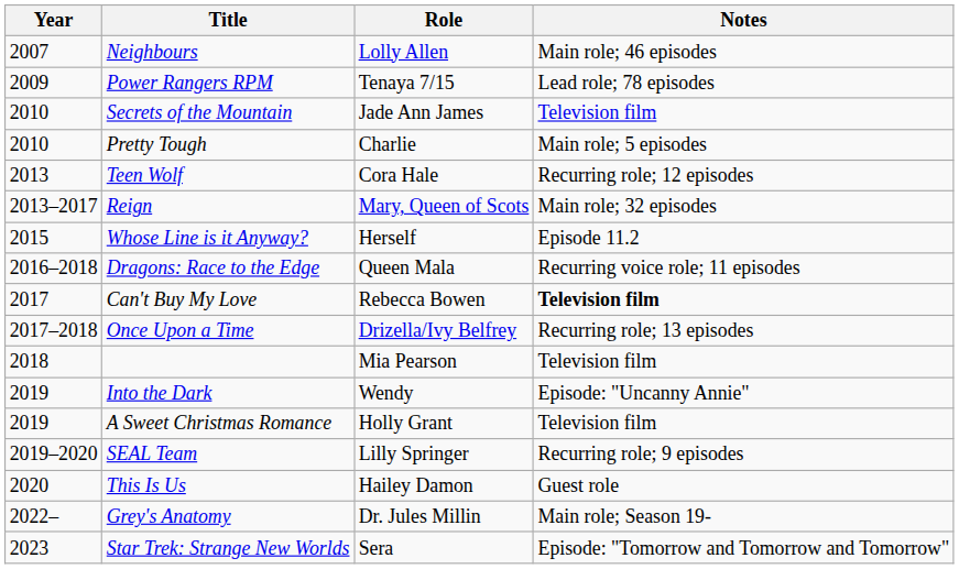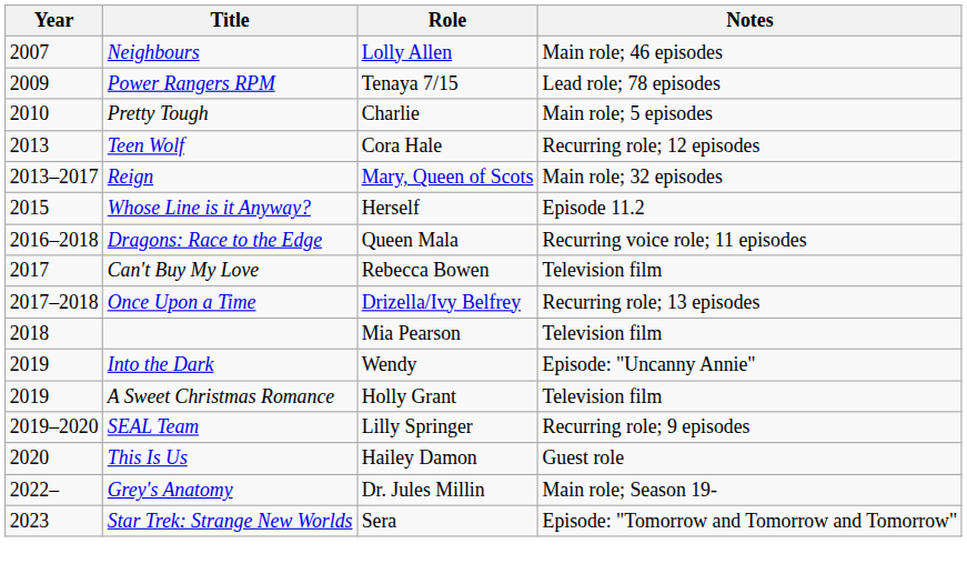- row: 2010 | Secrets of the Mountain | Jade Ann James | Television film
Can't Buy My Love | Notes: bold -> normal
